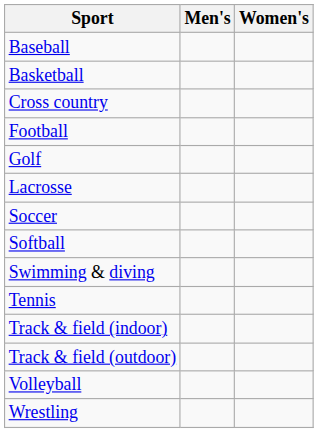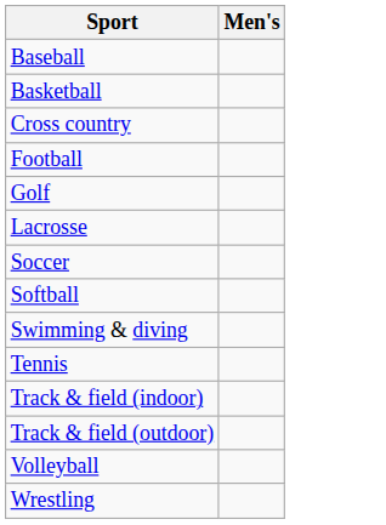- column: Women's
